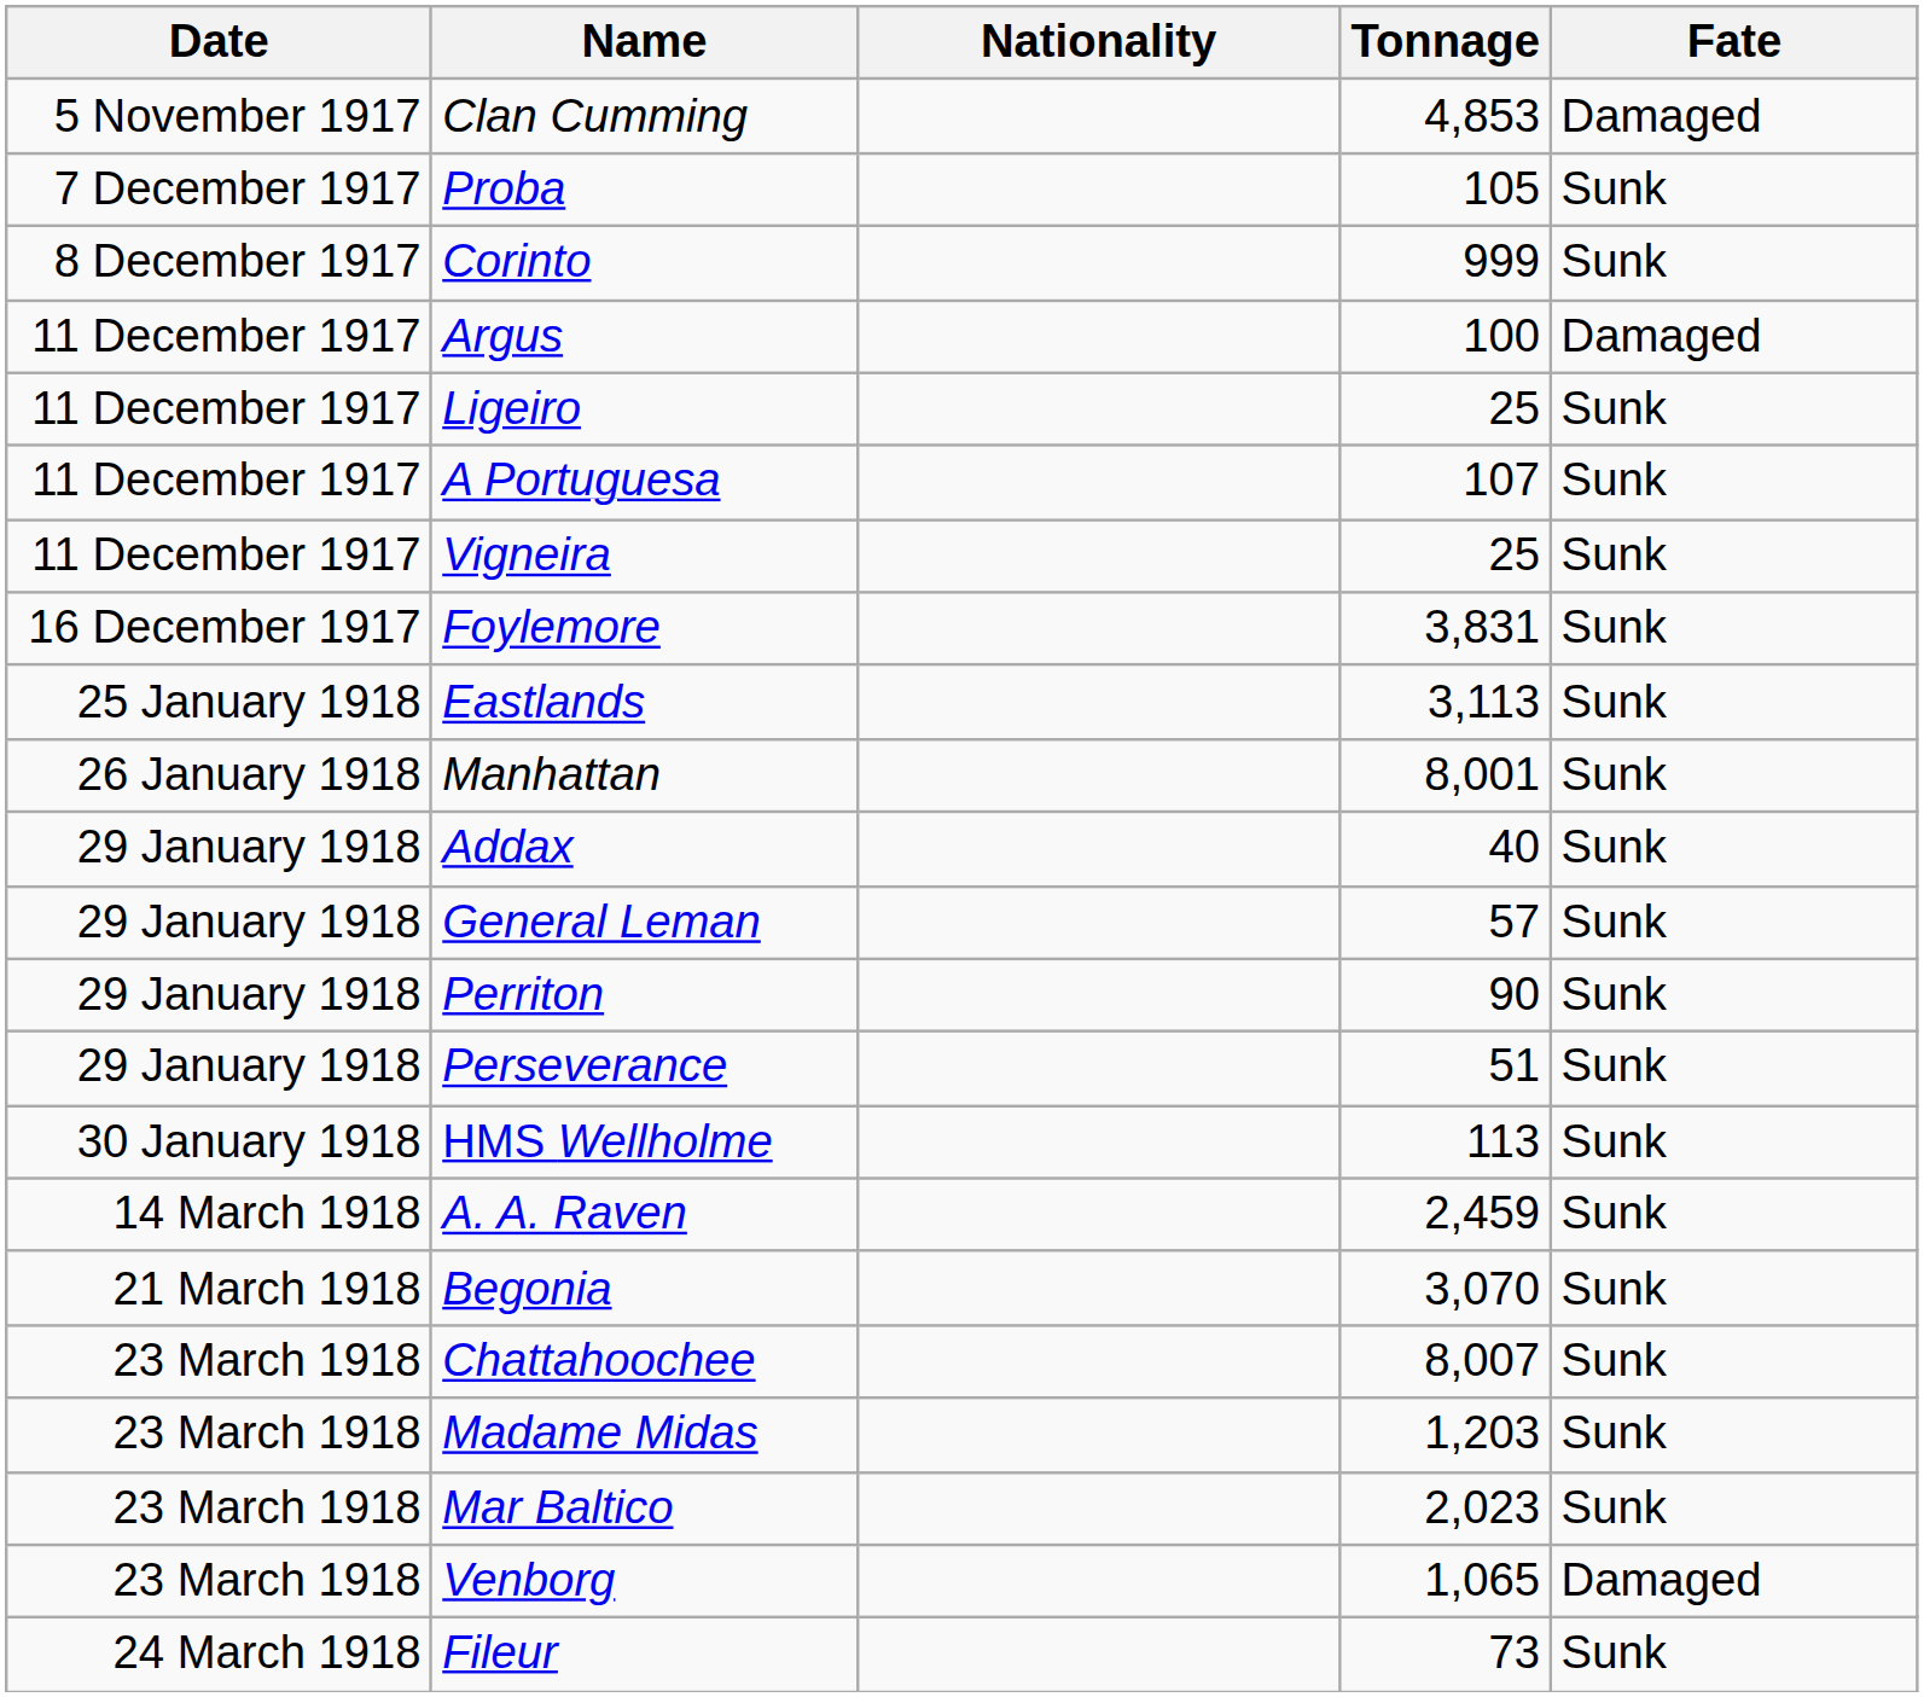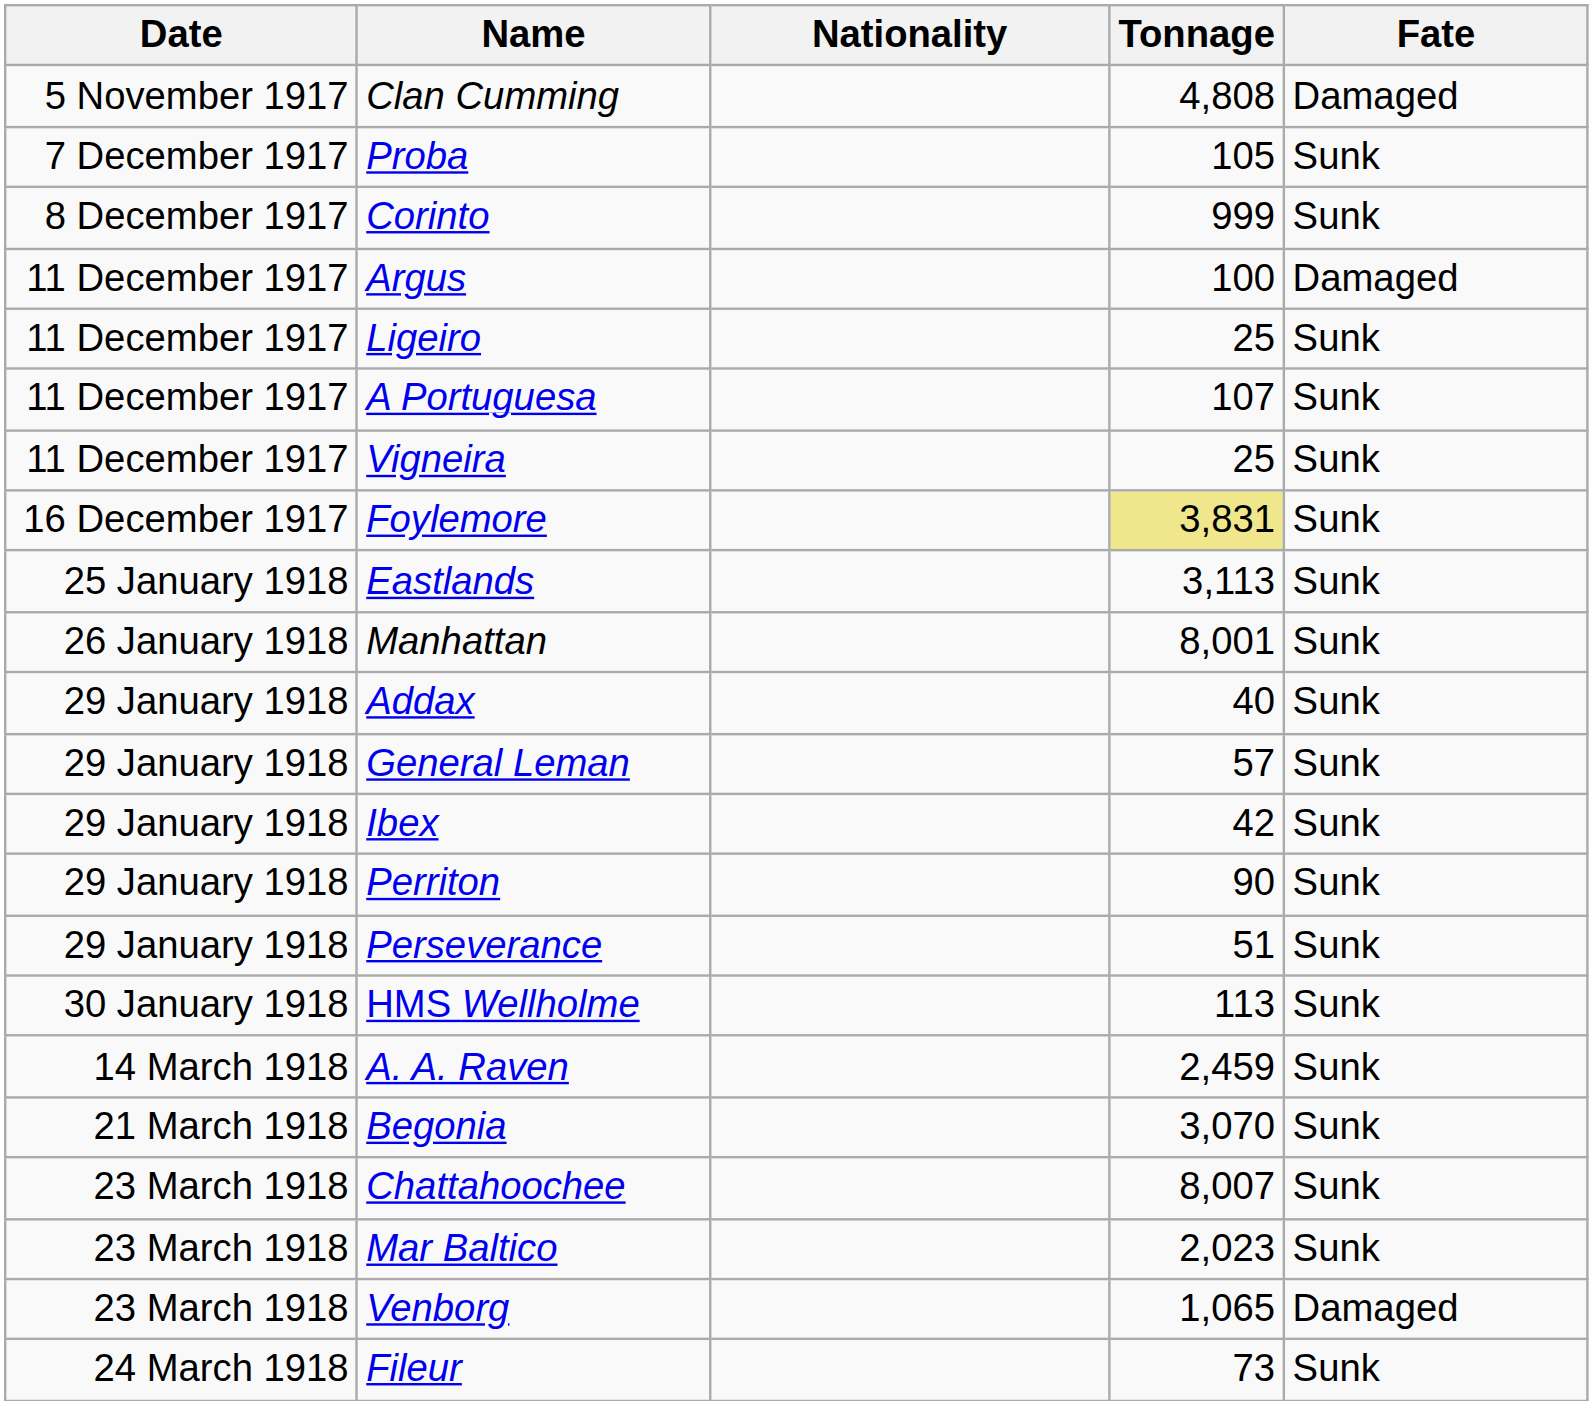Clan Cumming | Tonnage: 4,853 -> 4,808
Foylemore | Tonnage: no background -> khaki background
+ row: 29 January 1918 | Ibex | 42 | Sunk
- row: 23 March 1918 | Madame Midas | 1,203 | Sunk
